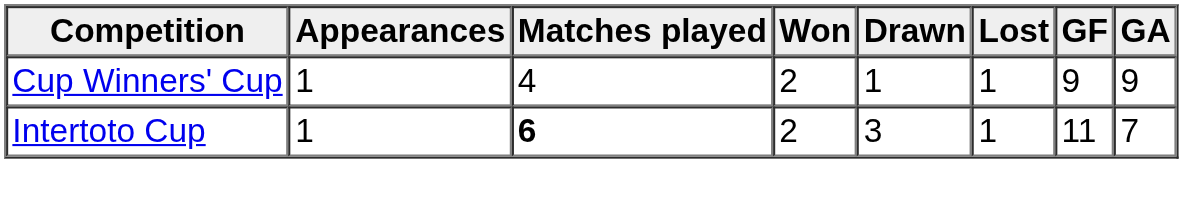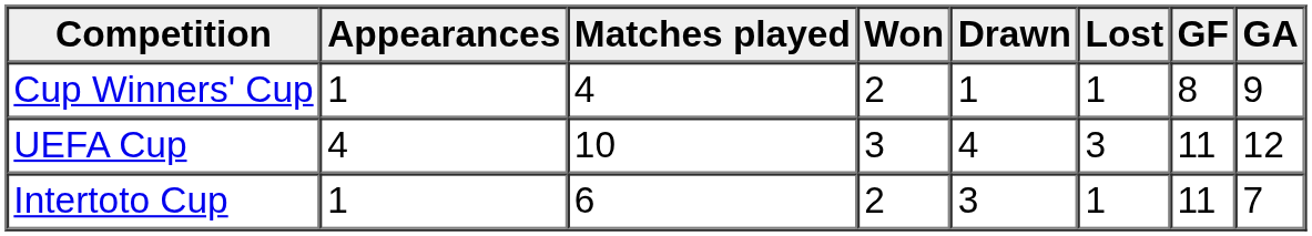Cup Winners' Cup | GF: 9 -> 8
+ row: UEFA Cup | 4 | 10 | 3 | 4 | 3 | 11 | 12
Intertoto Cup | Matches played: bold -> normal
